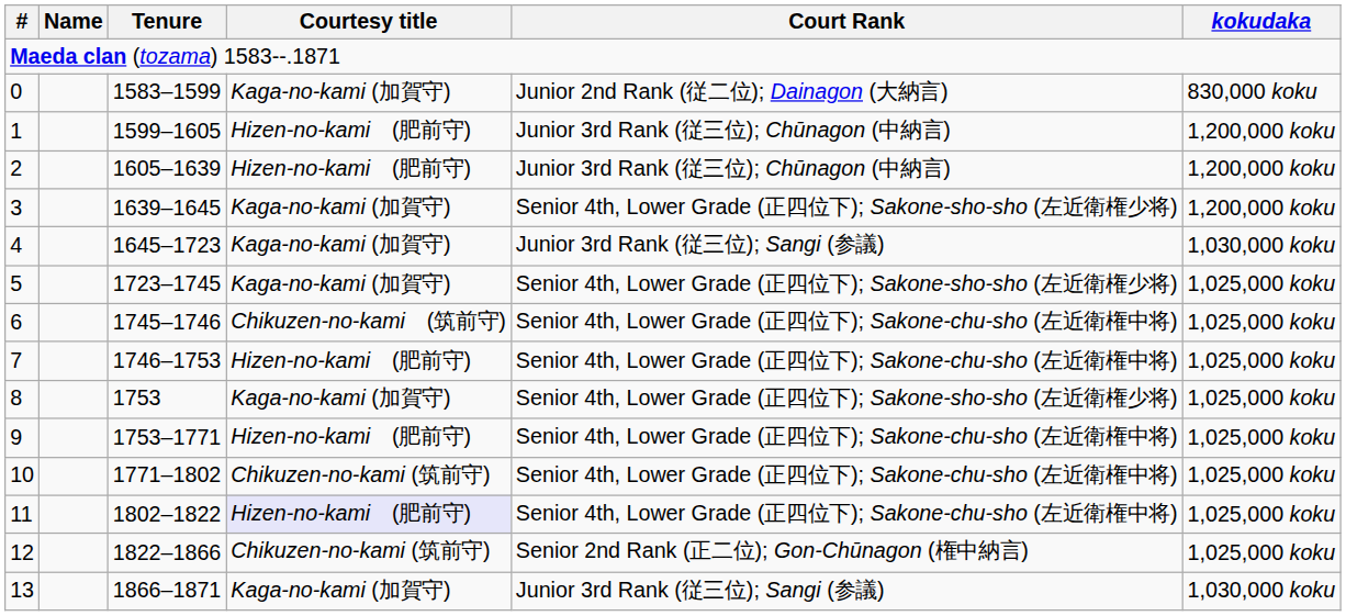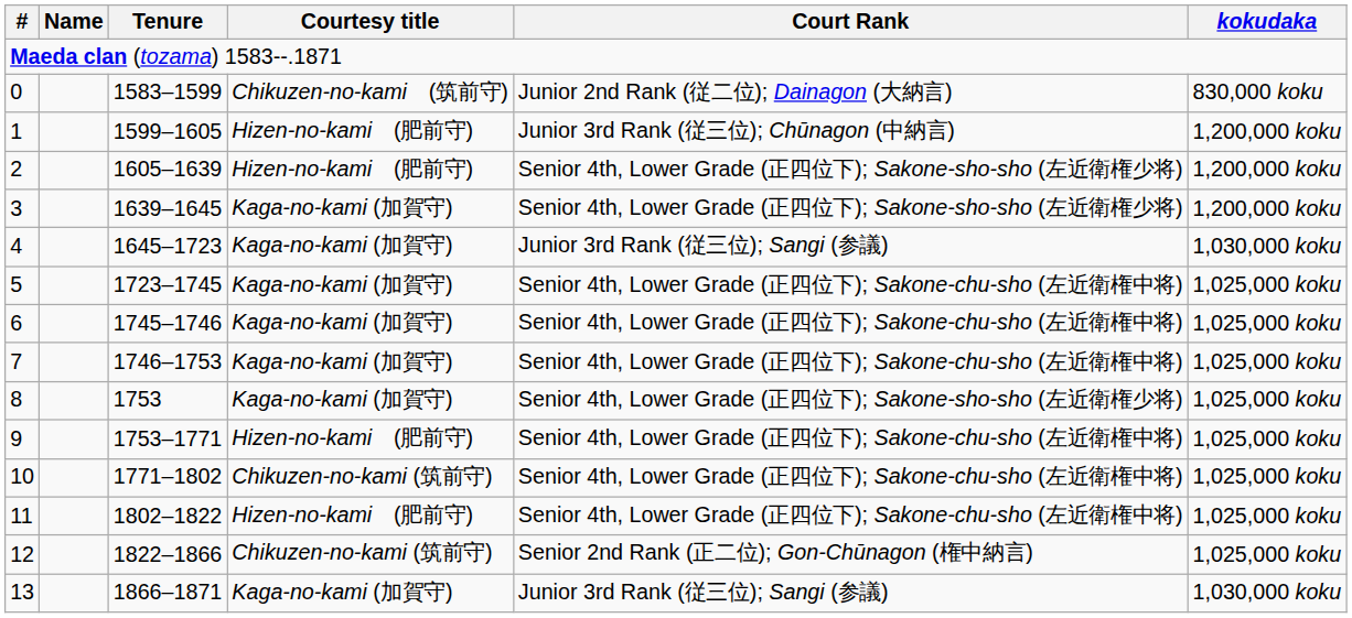0 | Courtesy title: Kaga-no-kami (加賀守) -> Chikuzen-no-kami (筑前守)
2 | Court Rank: Junior 3rd Rank (従三位); Chūnagon (中納言) -> Senior 4th, Lower Grade (正四位下); Sakone-sho-sho (左近衛権少将)
5 | Court Rank: Senior 4th, Lower Grade (正四位下); Sakone-sho-sho (左近衛権少将) -> Senior 4th, Lower Grade (正四位下); Sakone-chu-sho (左近衛権中将)
6 | Courtesy title: Chikuzen-no-kami (筑前守) -> Kaga-no-kami (加賀守)
7 | Courtesy title: Hizen-no-kami (肥前守) -> Kaga-no-kami (加賀守)
11 | Courtesy title: lavender background -> no background
